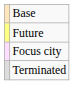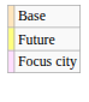- row: Terminated
